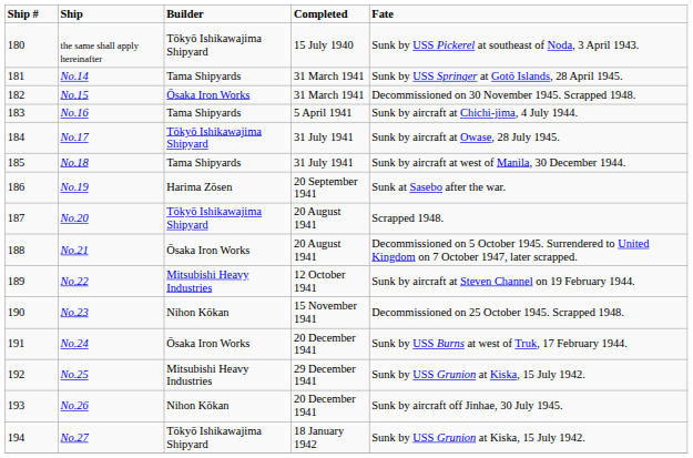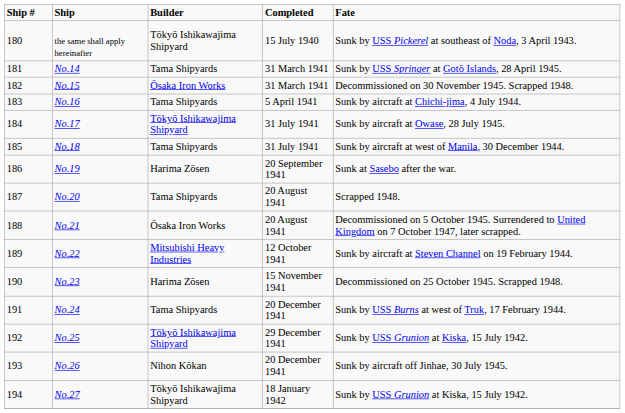No.20 | Builder: Tōkyō Ishikawajima Shipyard -> Tama Shipyards
No.23 | Builder: Nihon Kōkan -> Harima Zōsen
No.24 | Builder: Ōsaka Iron Works -> Tama Shipyards
No.25 | Builder: Mitsubishi Heavy Industries -> Tōkyō Ishikawajima Shipyard
